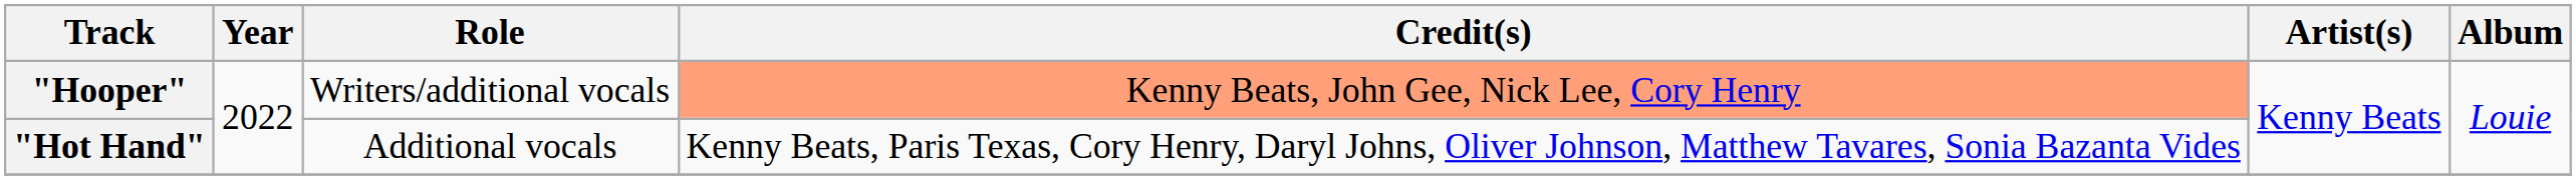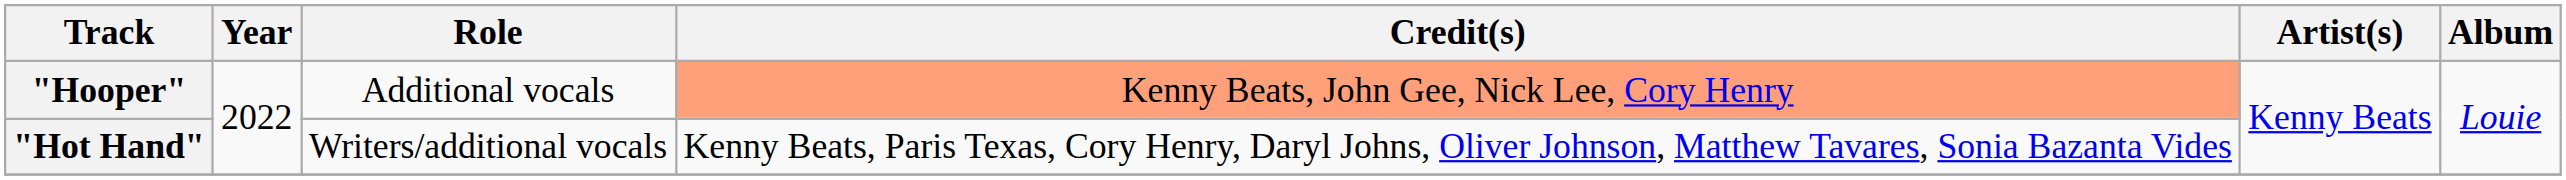"Hooper" | Role: Writers/additional vocals -> Additional vocals
"Hot Hand" | Role: Additional vocals -> Writers/additional vocals
